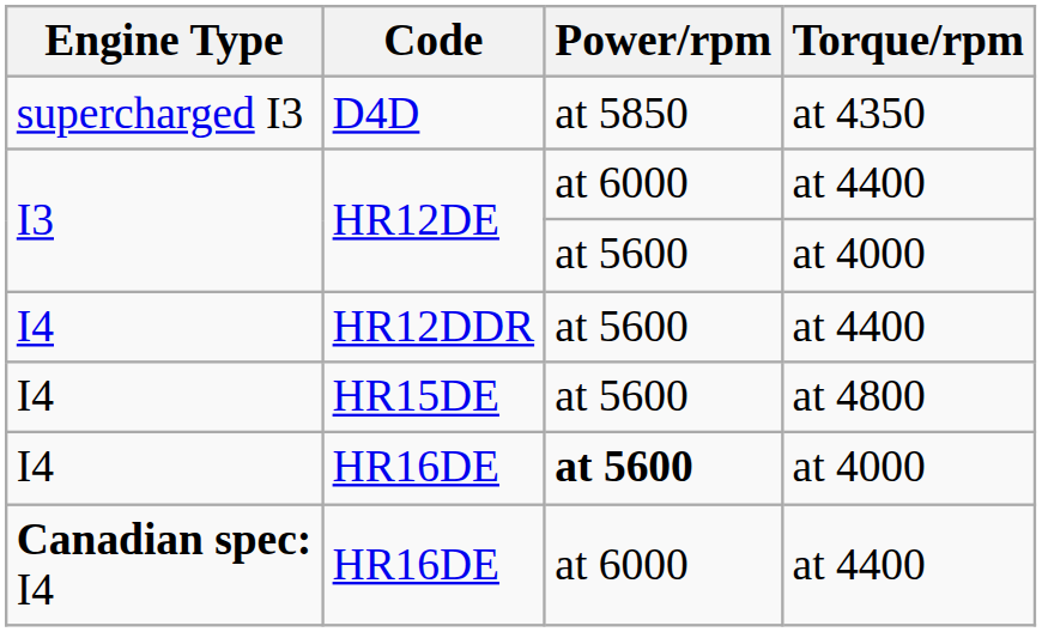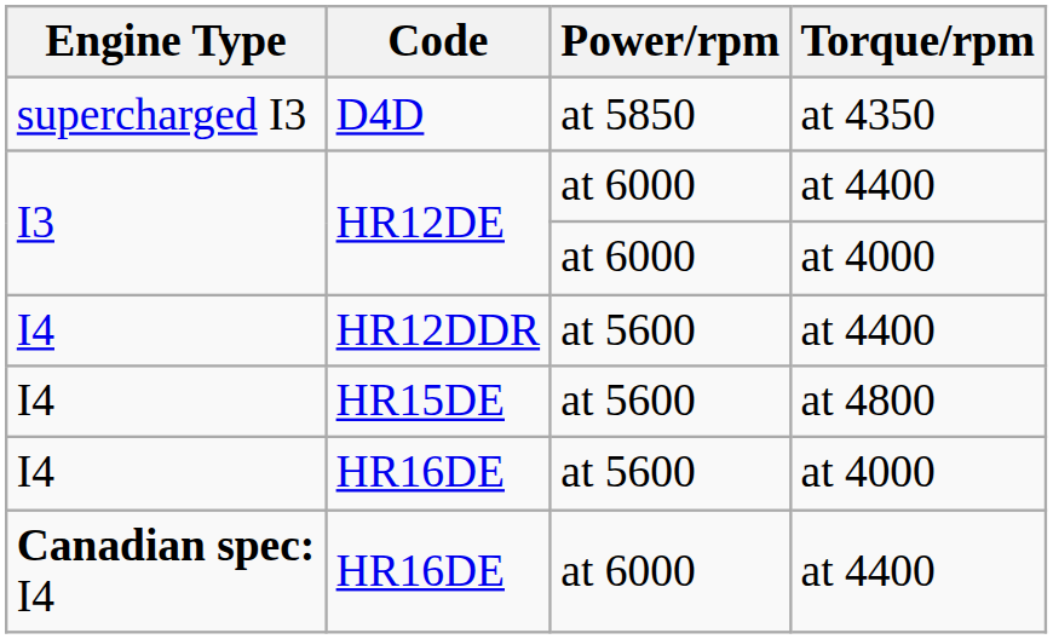HR12DE / at 4000 | Power/rpm: at 5600 -> at 6000
HR16DE / at 4000 | Power/rpm: bold -> normal
